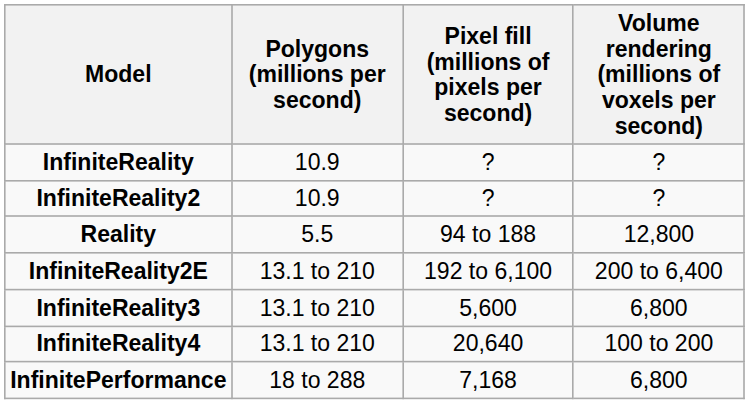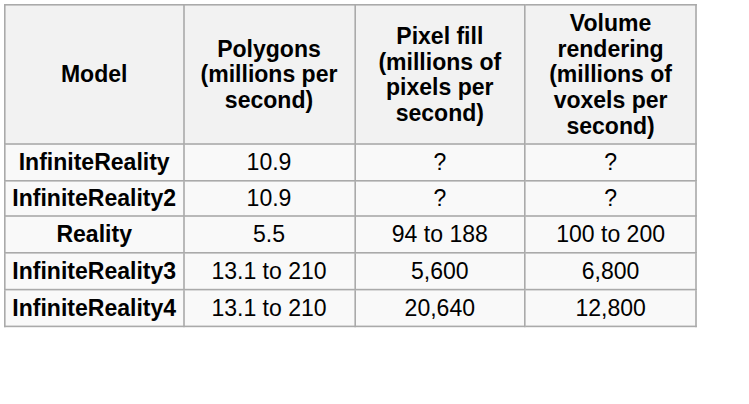Reality | Volume rendering (millions of voxels per second): 12,800 -> 100 to 200
- row: InfiniteReality2E | 13.1 to 210 | 192 to 6,100 | 200 to 6,400
InfiniteReality4 | Volume rendering (millions of voxels per second): 100 to 200 -> 12,800
- row: InfinitePerformance | 18 to 288 | 7,168 | 6,800
